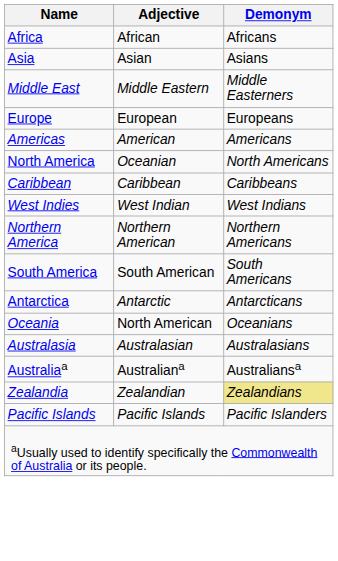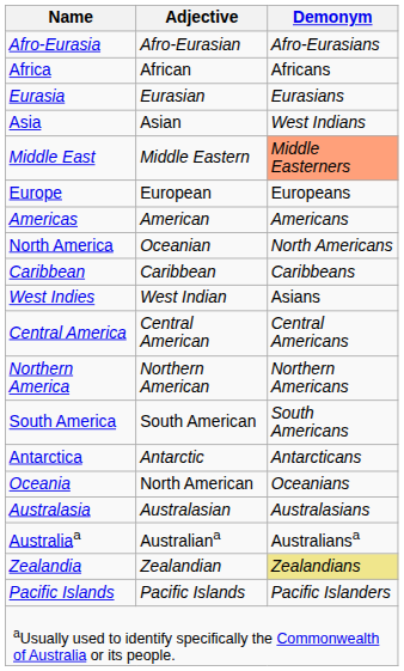+ row: Afro-Eurasia | Afro-Eurasian | Afro-Eurasians
+ row: Eurasia | Eurasian | Eurasians
Asia | Demonym: Asians -> West Indians
Middle East | Demonym: no background -> lightsalmon background
West Indies | Demonym: West Indians -> Asians
+ row: Central America | Central American | Central Americans
